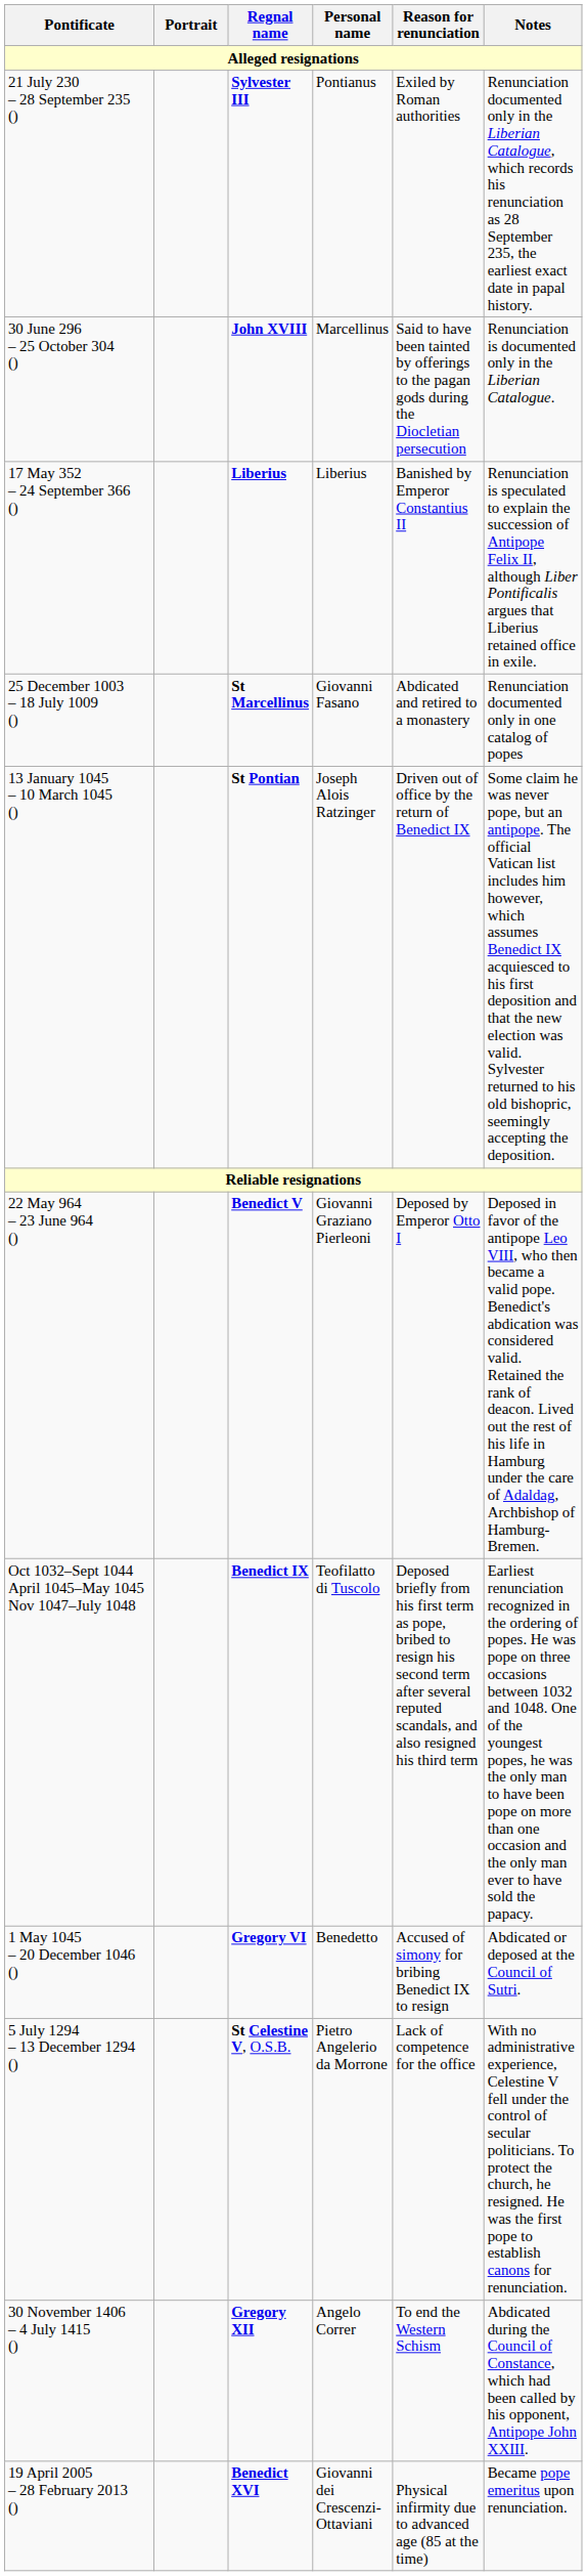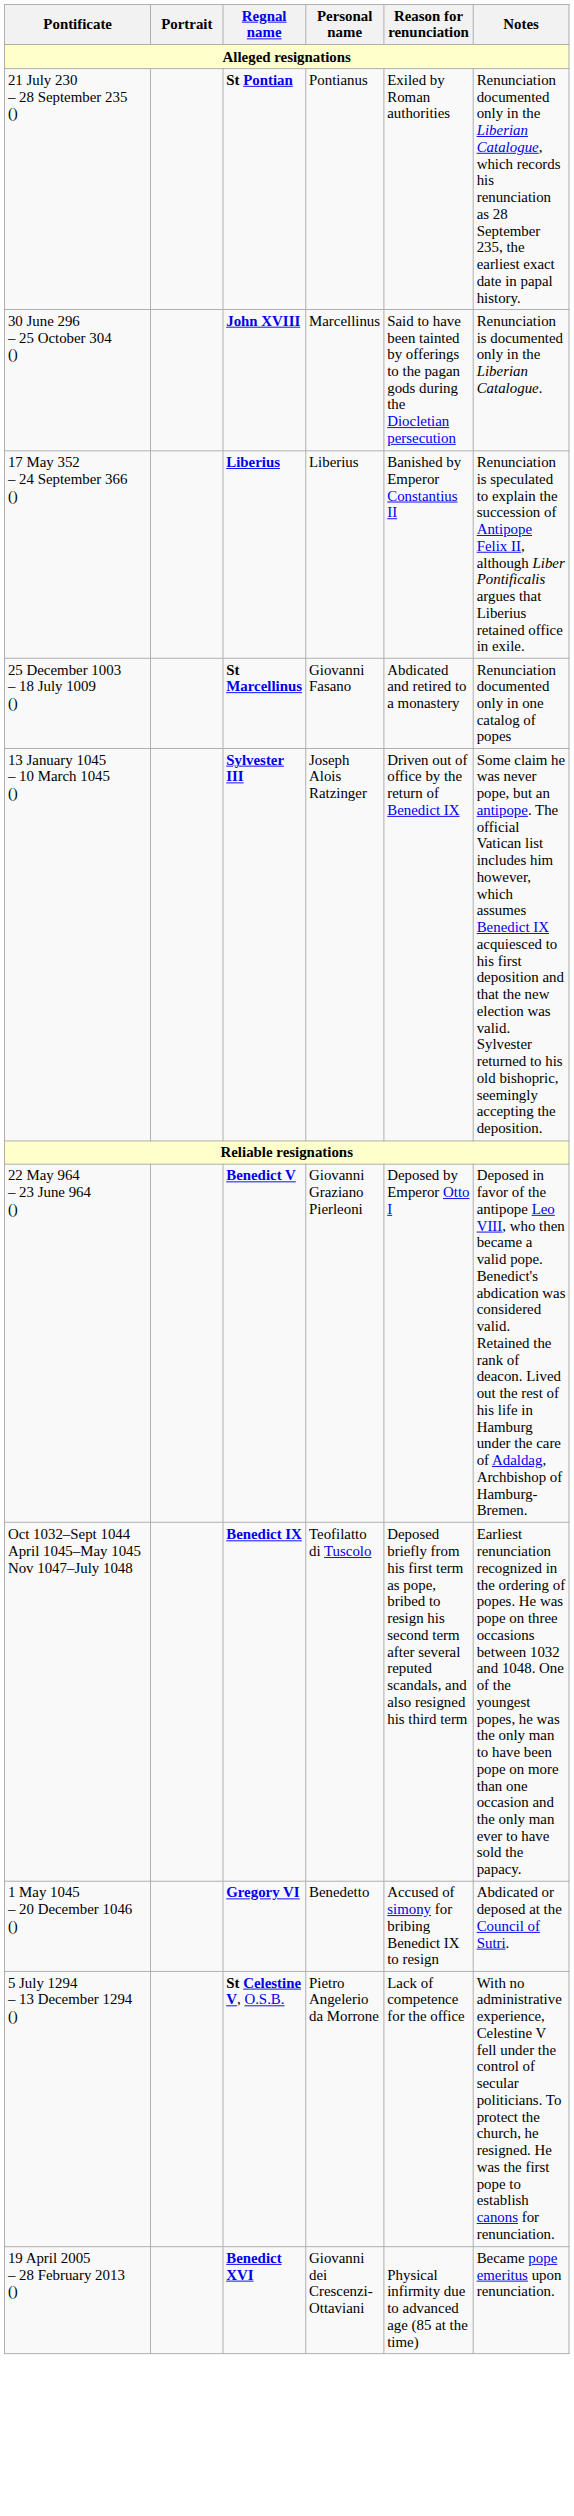21 July 230 – 28 September 235 () | Regnal name: Sylvester III -> St Pontian
13 January 1045 – 10 March 1045 () | Regnal name: St Pontian -> Sylvester III
- row: 30 November 1406 – 4 July 1415 () | Gregory XII | Angelo Correr | To end the Western Schism | Abdicated during the Council of Constance, which had been called by his opponent, Antipope John XXIII.
